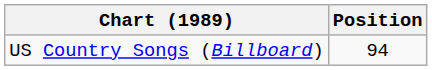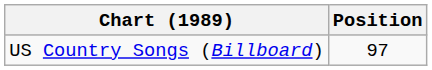US Country Songs (Billboard) | Position: 94 -> 97
